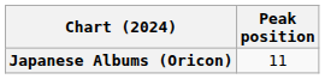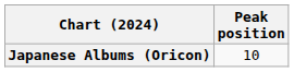Japanese Albums (Oricon) | Peak position: 11 -> 10
